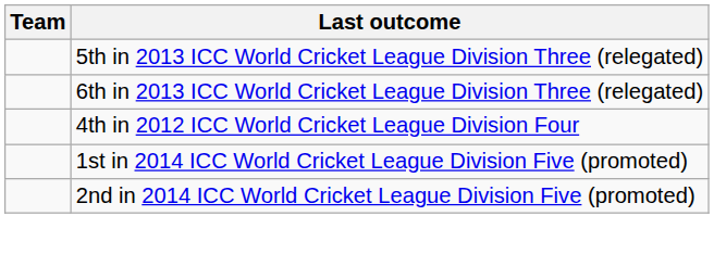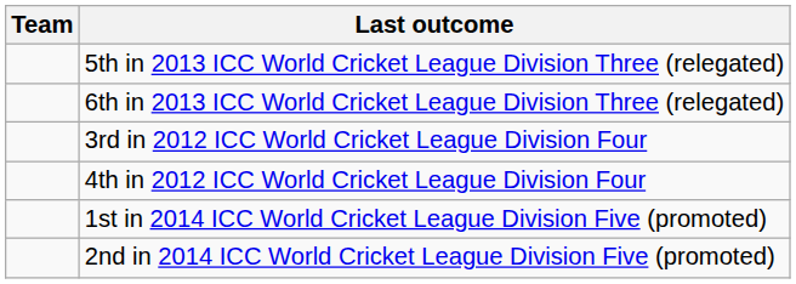+ row: 3rd in 2012 ICC World Cricket League Division Four
